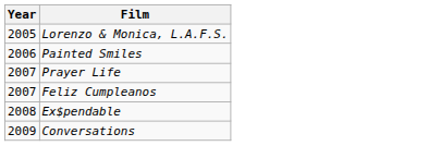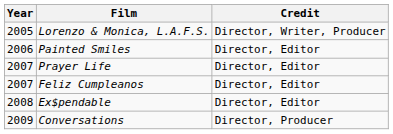+ column: Credit | Director, Writer, Producer | Director, Editor | Director, Editor | Director, Editor | Director, Editor | Director, Producer
